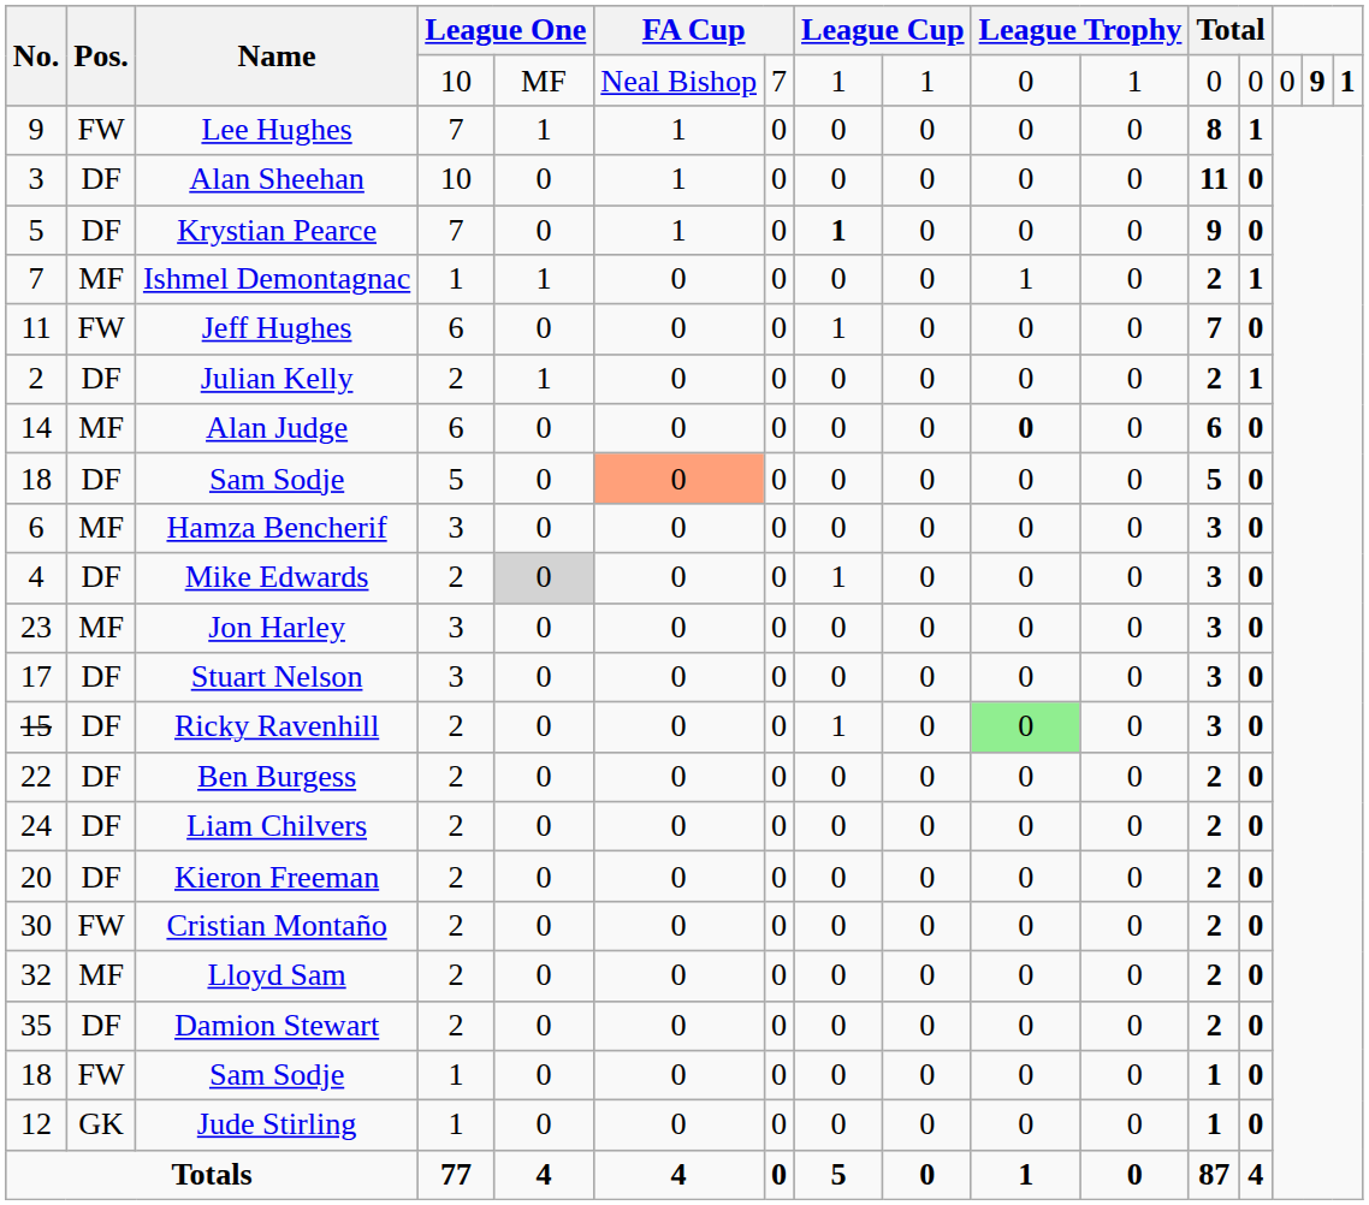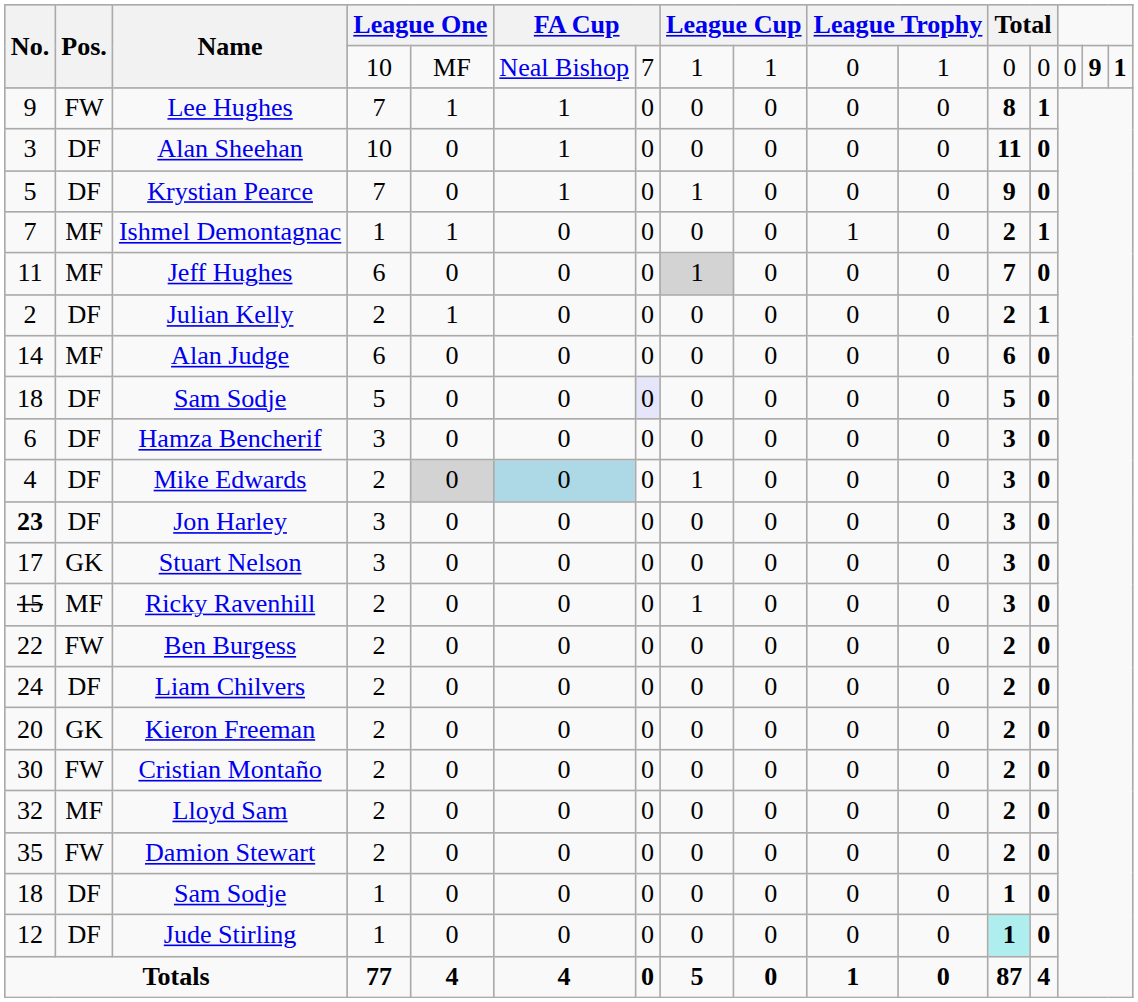Krystian Pearce | column 8: bold -> normal
Jeff Hughes | Pos.: FW -> MF
Jeff Hughes | column 8: no background -> lightgrey background
Alan Judge | column 10: bold -> normal
Sam Sodje / 5 | column 6: lightsalmon background -> no background
Sam Sodje / 5 | column 7: no background -> lavender background
Hamza Bencherif | Pos.: MF -> DF
Mike Edwards | column 6: no background -> lightblue background
Jon Harley | No.: normal -> bold
Jon Harley | Pos.: MF -> DF
Stuart Nelson | Pos.: DF -> GK
Ricky Ravenhill | Pos.: DF -> MF
Ricky Ravenhill | column 10: lightgreen background -> no background
Ben Burgess | Pos.: DF -> FW
Kieron Freeman | Pos.: DF -> GK
Damion Stewart | Pos.: DF -> FW
Sam Sodje / 1 | Pos.: FW -> DF
Jude Stirling | Pos.: GK -> DF
Jude Stirling | column 12: no background -> paleturquoise background
